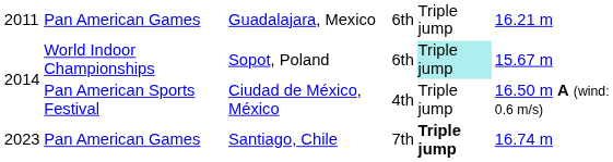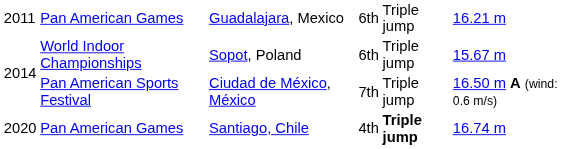World Indoor Championships | column 5: paleturquoise background -> no background
Pan American Sports Festival | column 4: 4th -> 7th
Pan American Games / Santiago, Chile | column 1: 2023 -> 2020
Pan American Games / Santiago, Chile | column 4: 7th -> 4th
